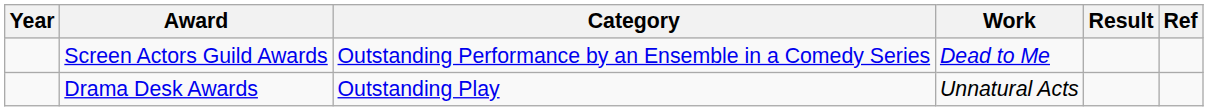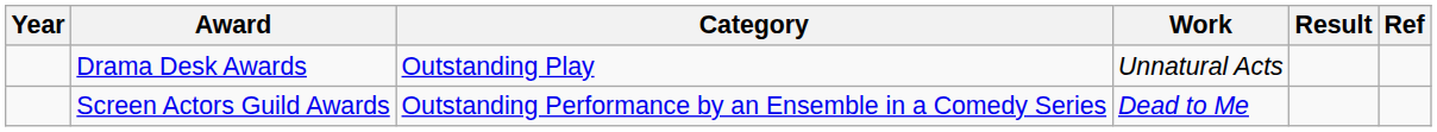rows swapped: Drama Desk Awards <-> Screen Actors Guild Awards
